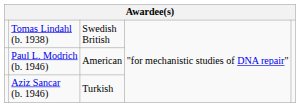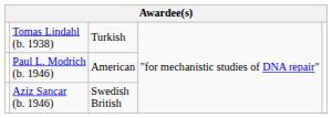Tomas Lindahl (b. 1938) | column 3: Swedish British -> Turkish
Aziz Sancar (b. 1946) | column 3: Turkish -> Swedish British
